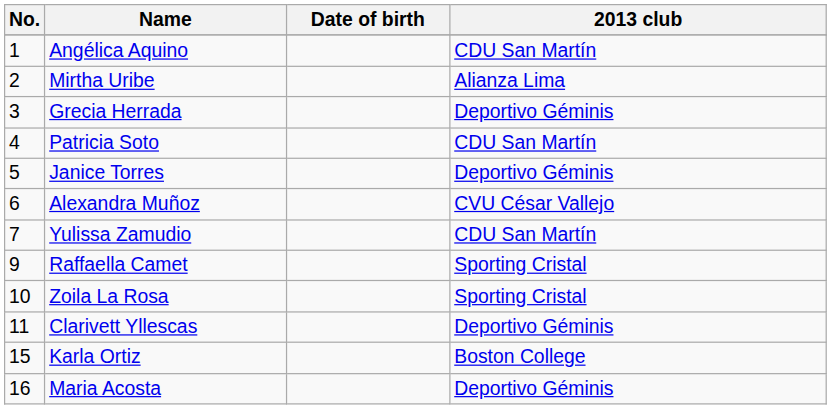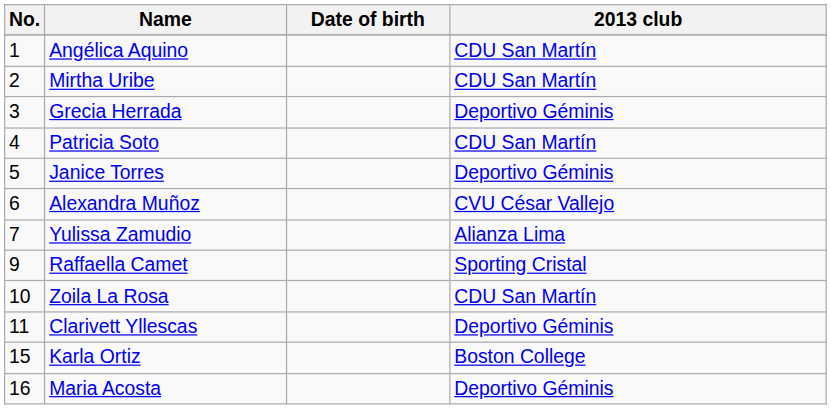Mirtha Uribe | 2013 club: Alianza Lima -> CDU San Martín
Yulissa Zamudio | 2013 club: CDU San Martín -> Alianza Lima
Zoila La Rosa | 2013 club: Sporting Cristal -> CDU San Martín
